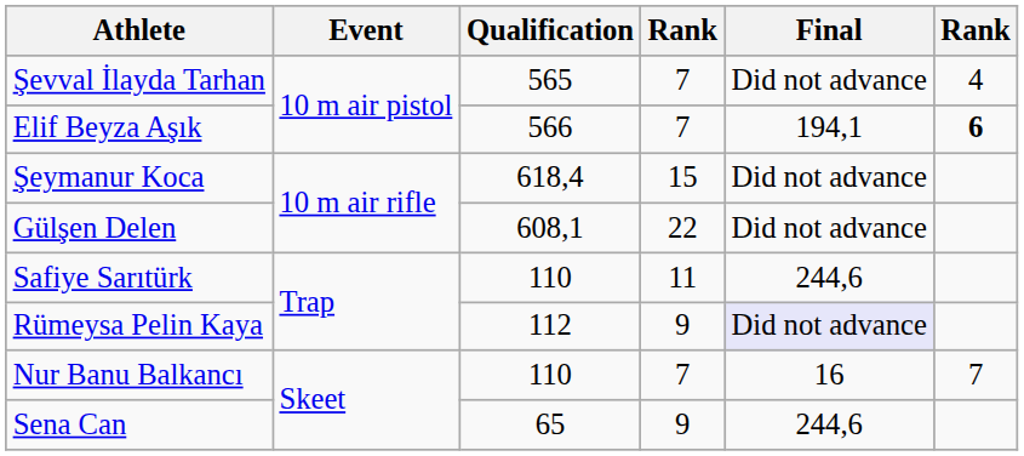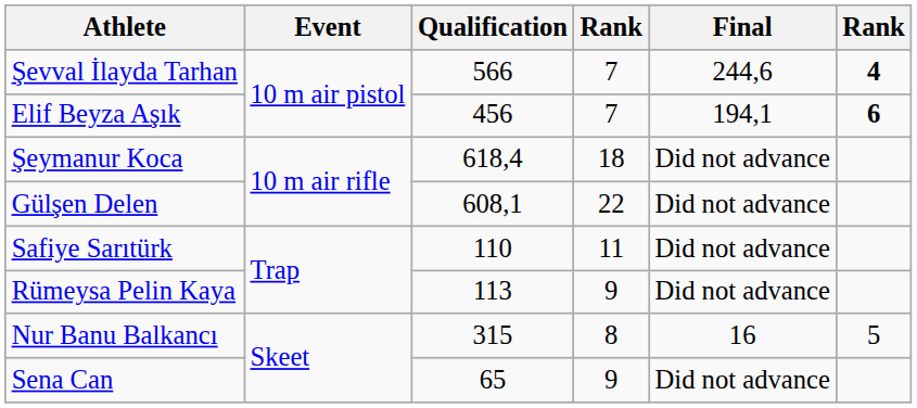Şevval İlayda Tarhan | Qualification: 565 -> 566
Şevval İlayda Tarhan | Final: Did not advance -> 244,6
Şevval İlayda Tarhan | column 6: normal -> bold
Elif Beyza Aşık | Qualification: 566 -> 456
Şeymanur Koca | column 4: 15 -> 18
Safiye Sarıtürk | Final: 244,6 -> Did not advance
Rümeysa Pelin Kaya | Qualification: 112 -> 113
Rümeysa Pelin Kaya | Final: lavender background -> no background
Nur Banu Balkancı | Qualification: 110 -> 315
Nur Banu Balkancı | column 4: 7 -> 8
Nur Banu Balkancı | column 6: 7 -> 5
Sena Can | Final: 244,6 -> Did not advance
